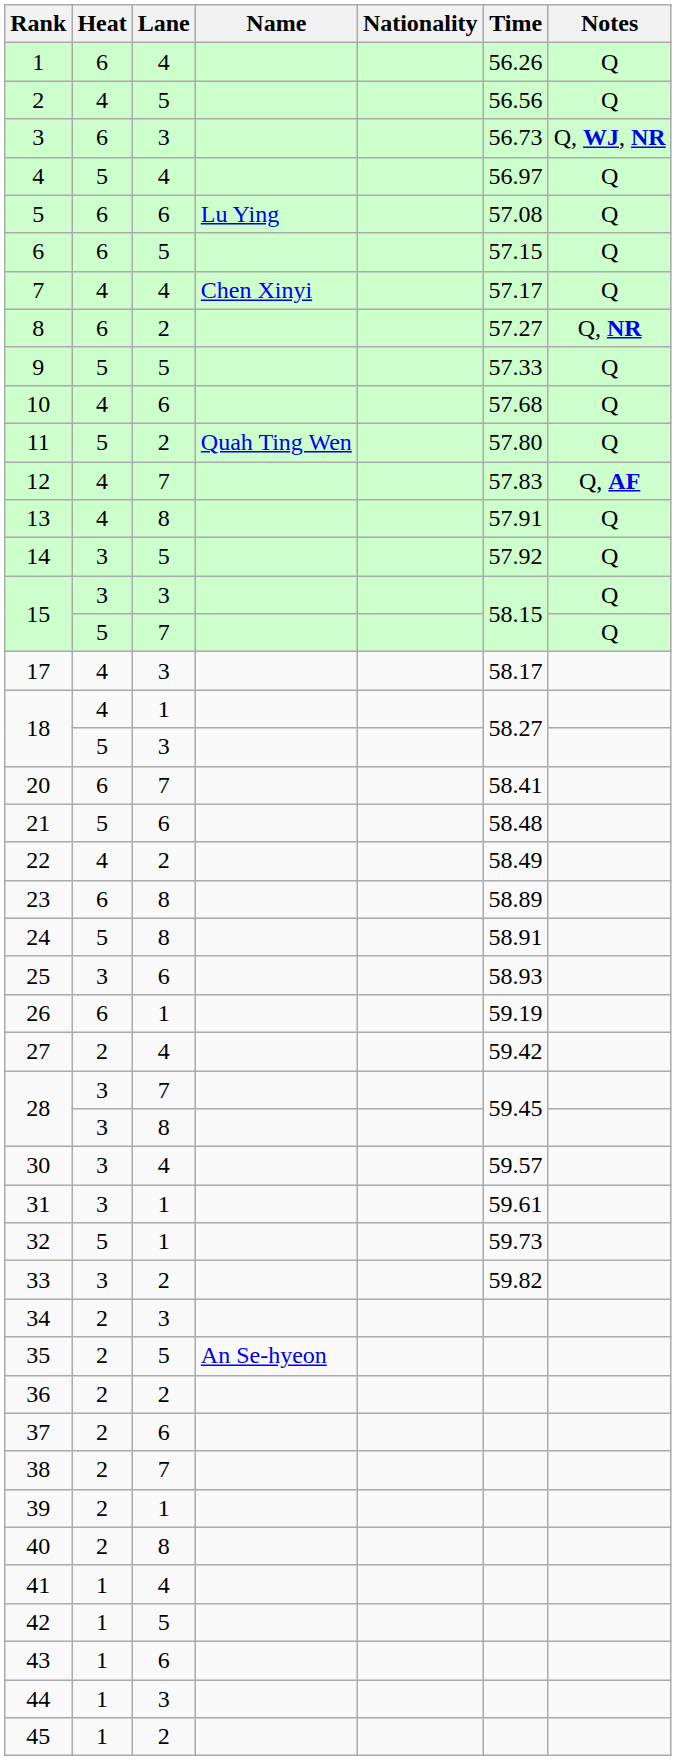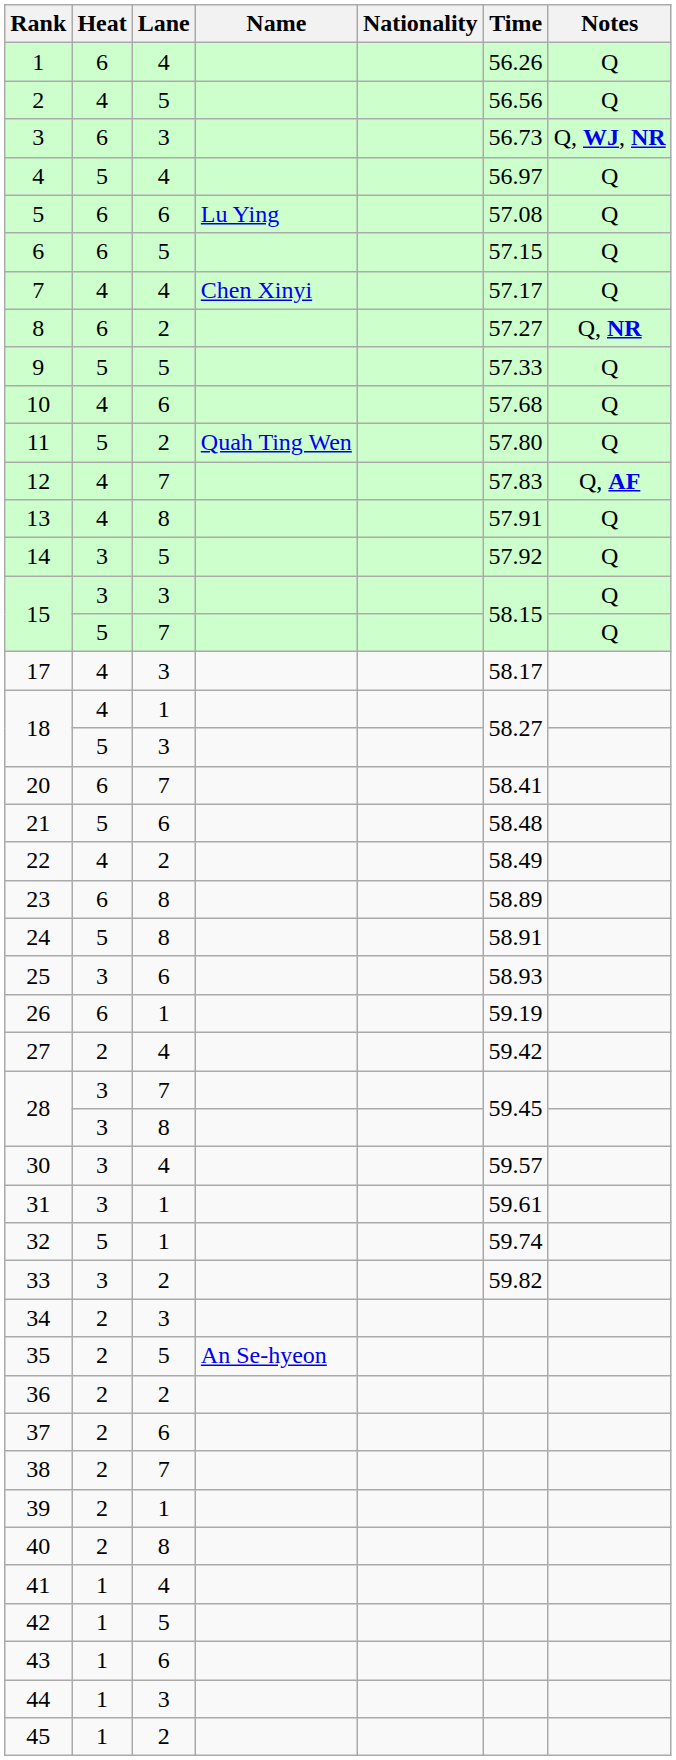32 | Time: 59.73 -> 59.74
